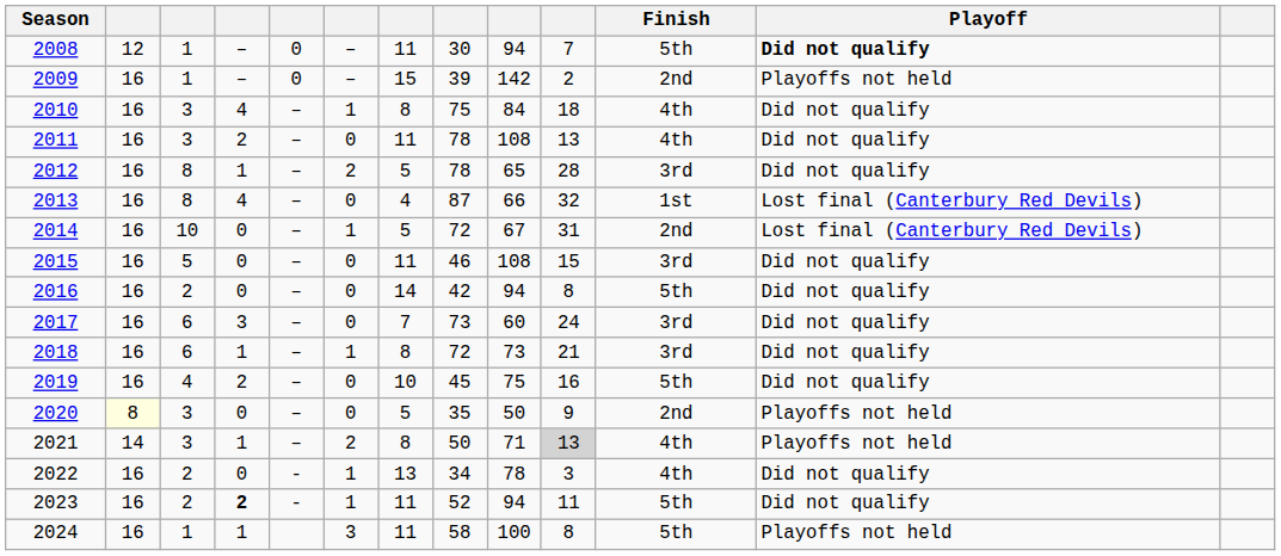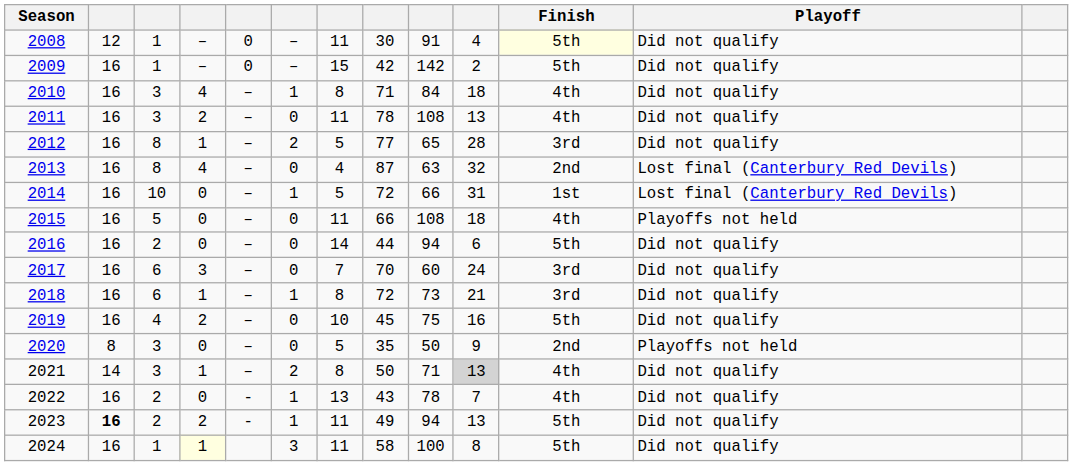2008 | column 9: 94 -> 91
2008 | column 10: 7 -> 4
2008 | Finish: no background -> lightyellow background
2008 | Playoff: bold -> normal
2009 | column 8: 39 -> 42
2009 | Finish: 2nd -> 5th
2009 | Playoff: Playoffs not held -> Did not qualify
2010 | column 8: 75 -> 71
2012 | column 8: 78 -> 77
2013 | column 9: 66 -> 63
2013 | Finish: 1st -> 2nd
2014 | column 9: 67 -> 66
2014 | Finish: 2nd -> 1st
2015 | column 8: 46 -> 66
2015 | column 10: 15 -> 18
2015 | Finish: 3rd -> 4th
2015 | Playoff: Did not qualify -> Playoffs not held
2016 | column 8: 42 -> 44
2016 | column 10: 8 -> 6
2017 | column 8: 73 -> 70
2020 | column 2: lightyellow background -> no background
2021 | Playoff: Playoffs not held -> Did not qualify
2022 | column 8: 34 -> 43
2022 | column 10: 3 -> 7
2023 | column 2: normal -> bold
2023 | column 4: bold -> normal
2023 | column 8: 52 -> 49
2023 | column 10: 11 -> 13
2024 | column 4: no background -> lightyellow background
2024 | Playoff: Playoffs not held -> Did not qualify
